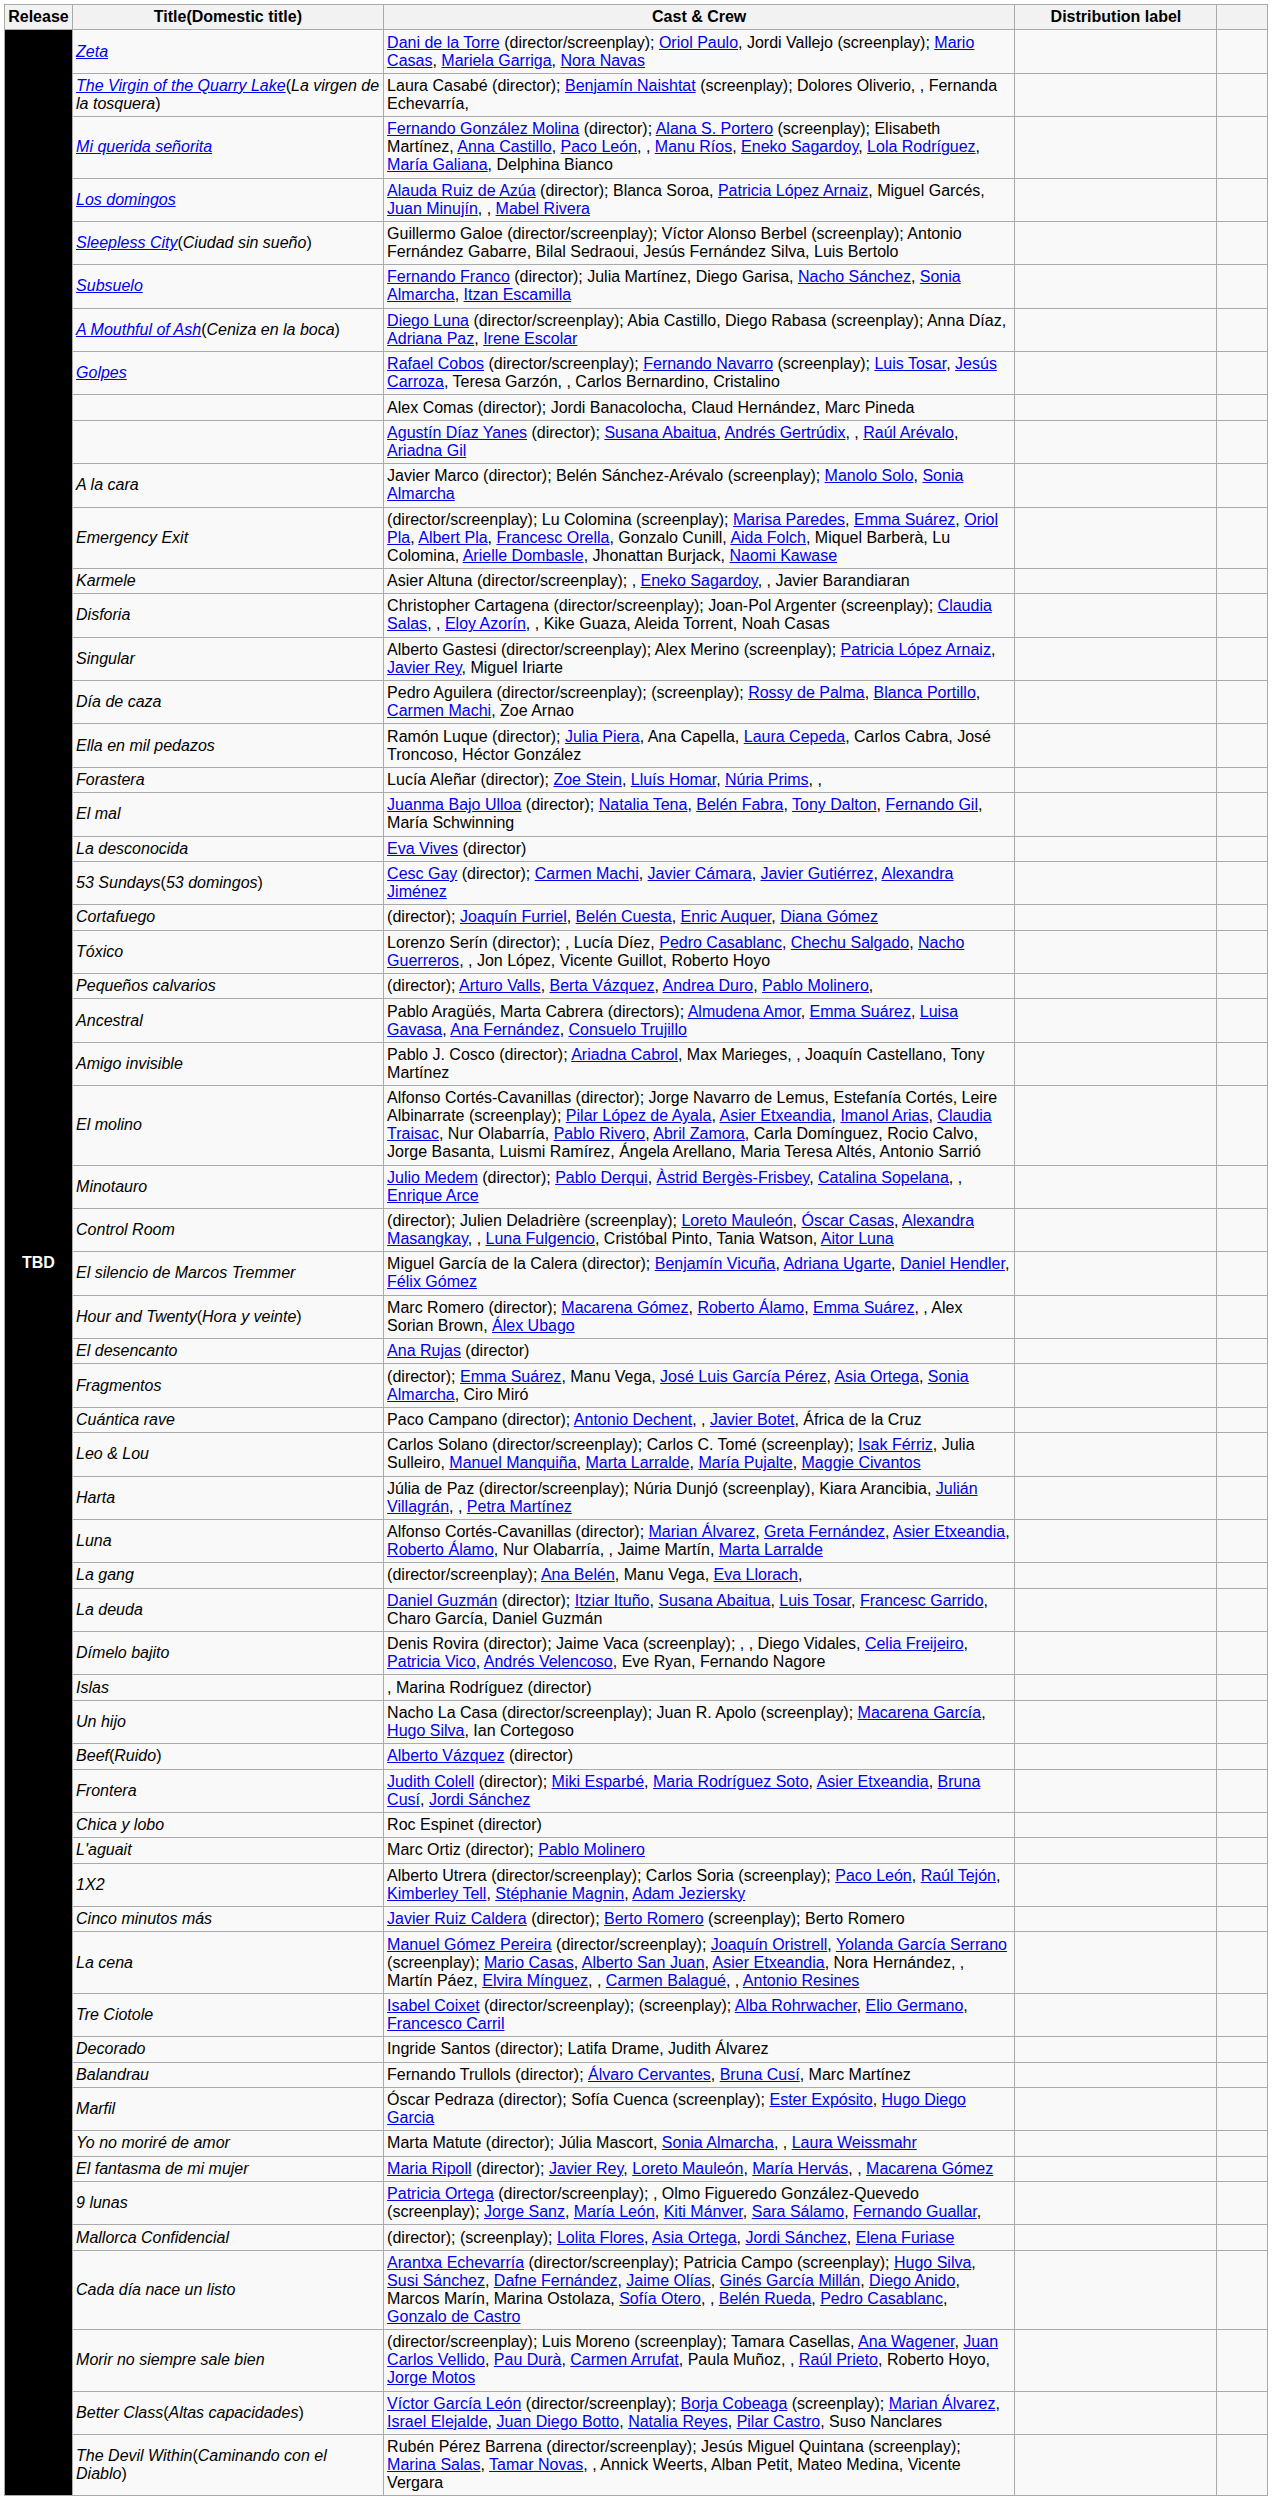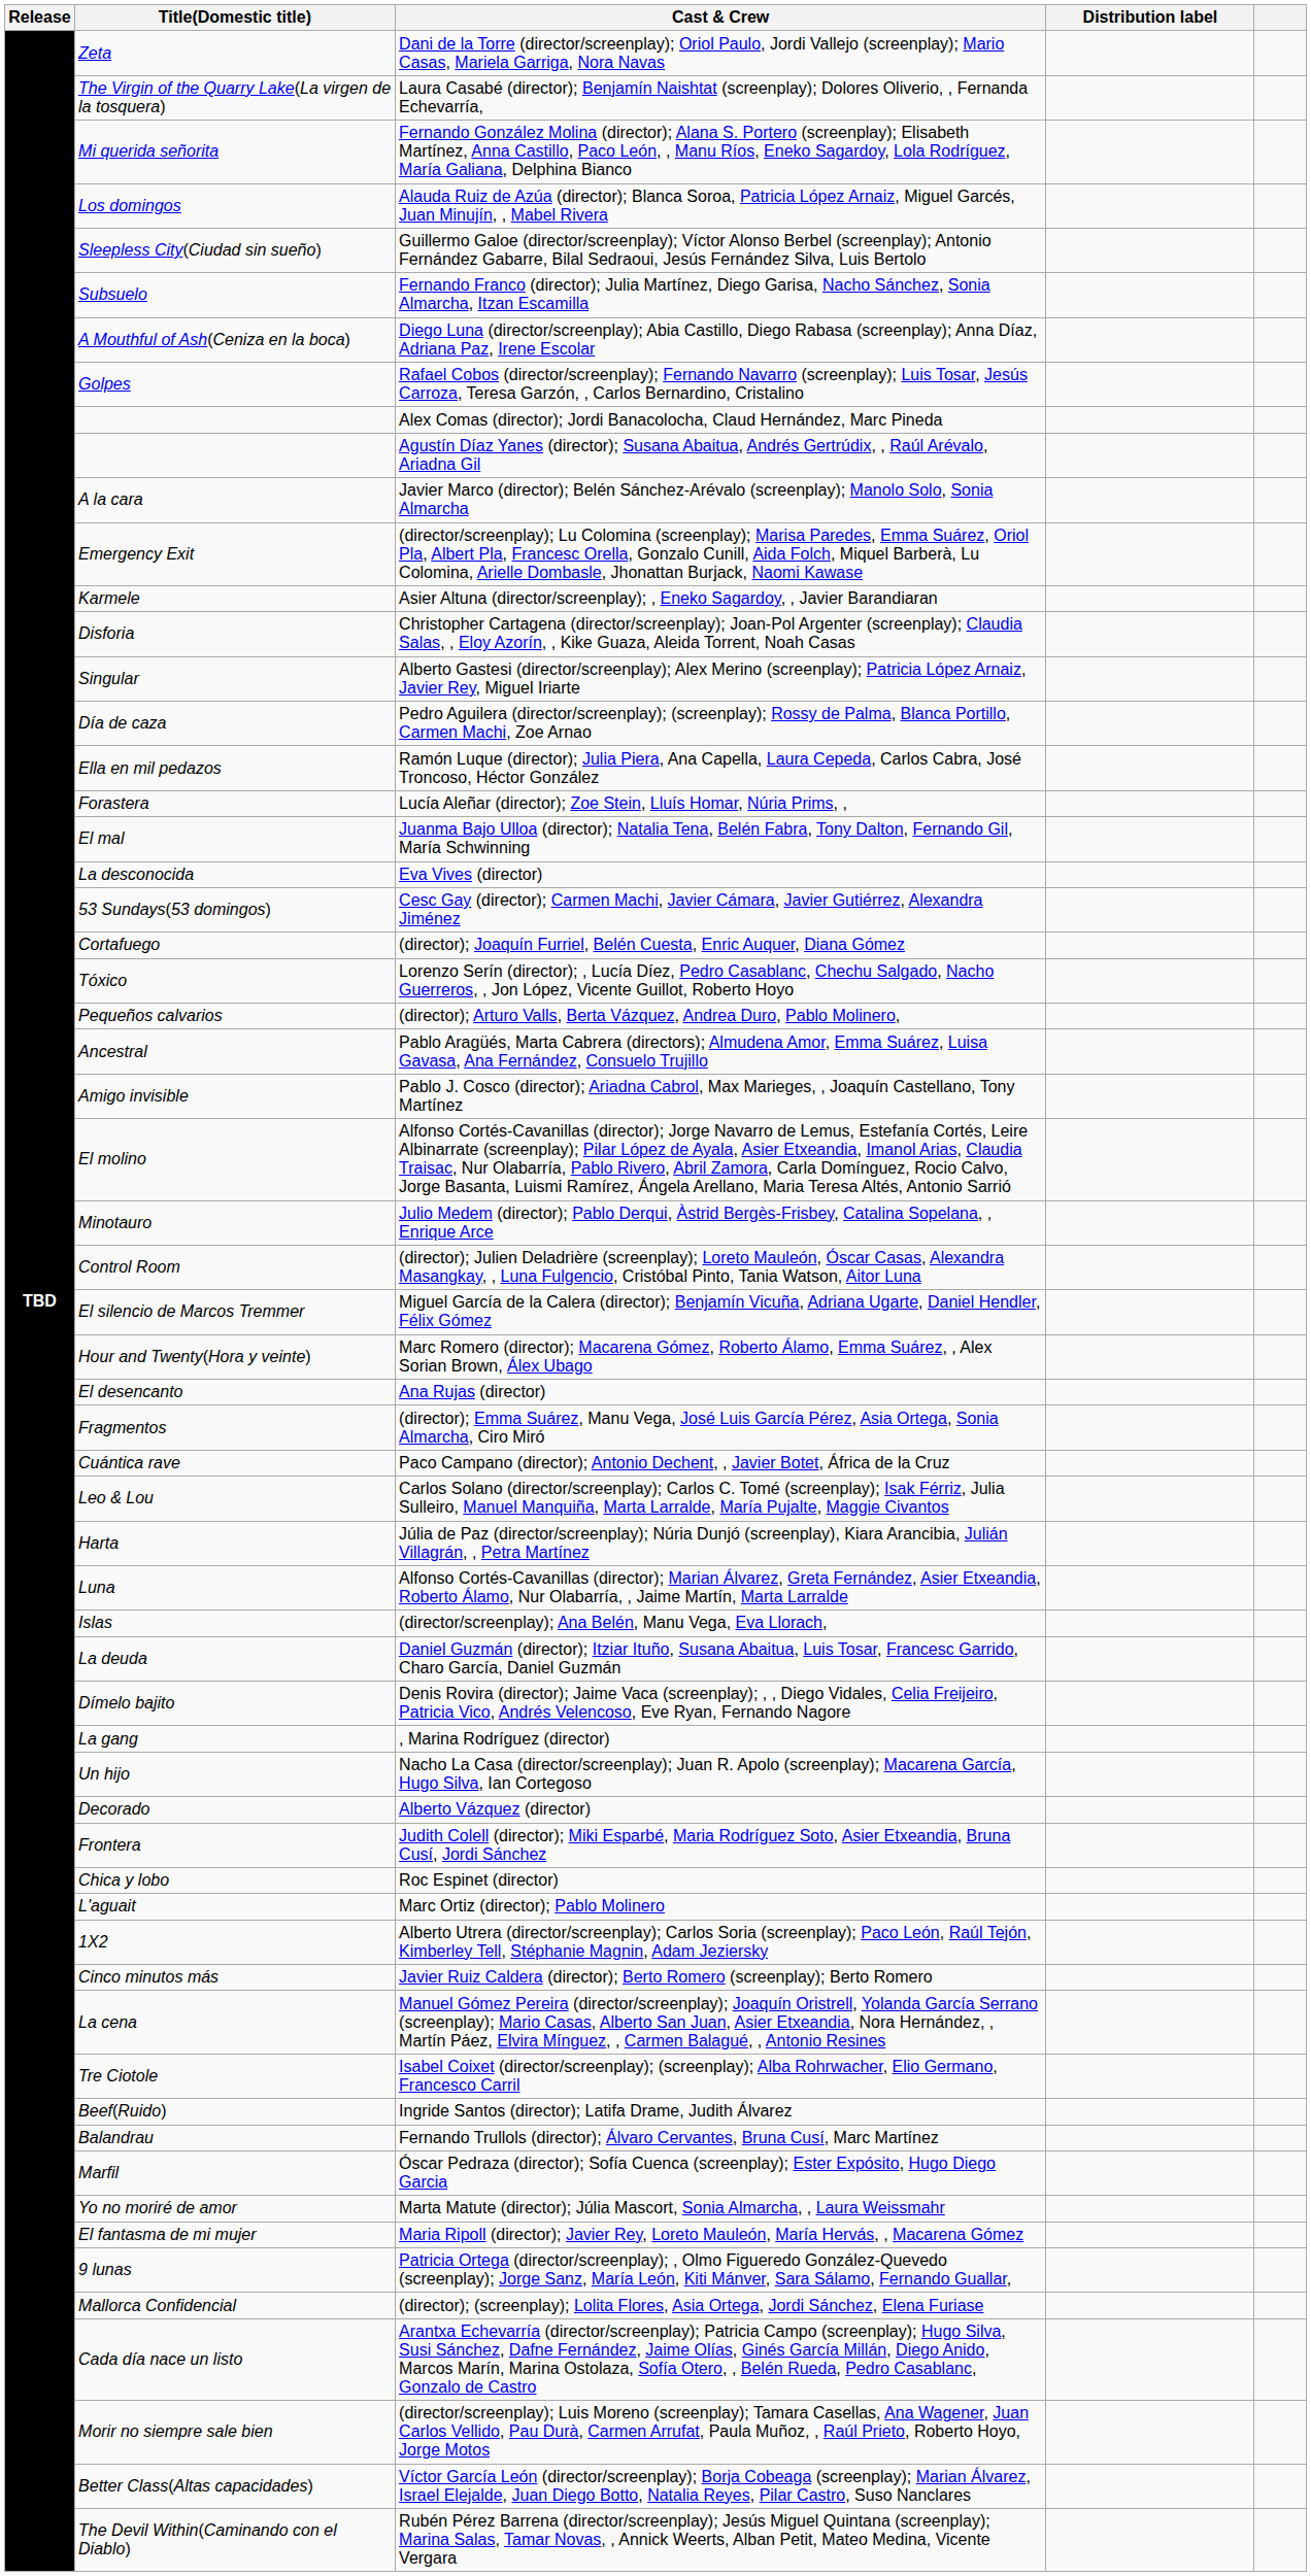(director/screenplay); Ana Belén, Manu Vega, Eva Llorach, | Title(Domestic title): La gang -> Islas
, Marina Rodríguez (director) | Title(Domestic title): Islas -> La gang
Alberto Vázquez (director) | Title(Domestic title): Beef(Ruido) -> Decorado
Ingride Santos (director); Latifa Drame, Judith Álvarez | Title(Domestic title): Decorado -> Beef(Ruido)
